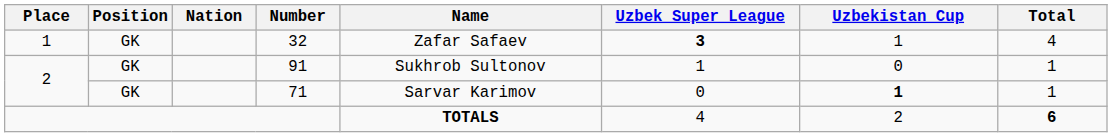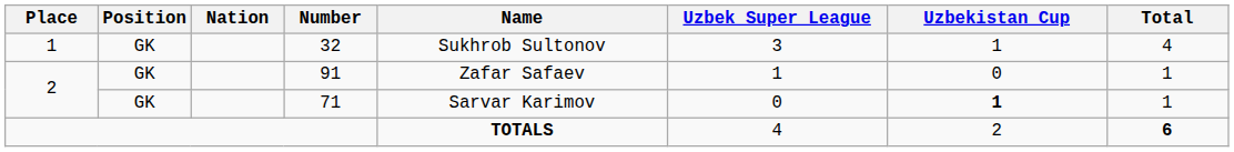32 | Name: Zafar Safaev -> Sukhrob Sultonov
32 | Uzbek Super League: bold -> normal
91 | Name: Sukhrob Sultonov -> Zafar Safaev
